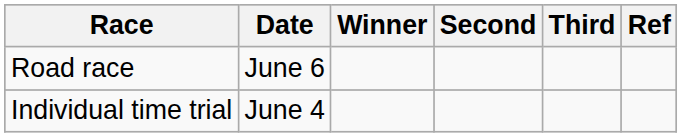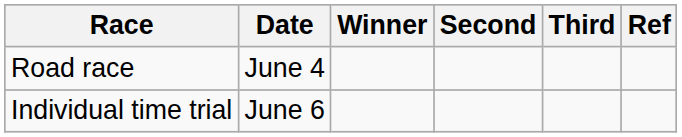Road race | Date: June 6 -> June 4
Individual time trial | Date: June 4 -> June 6
